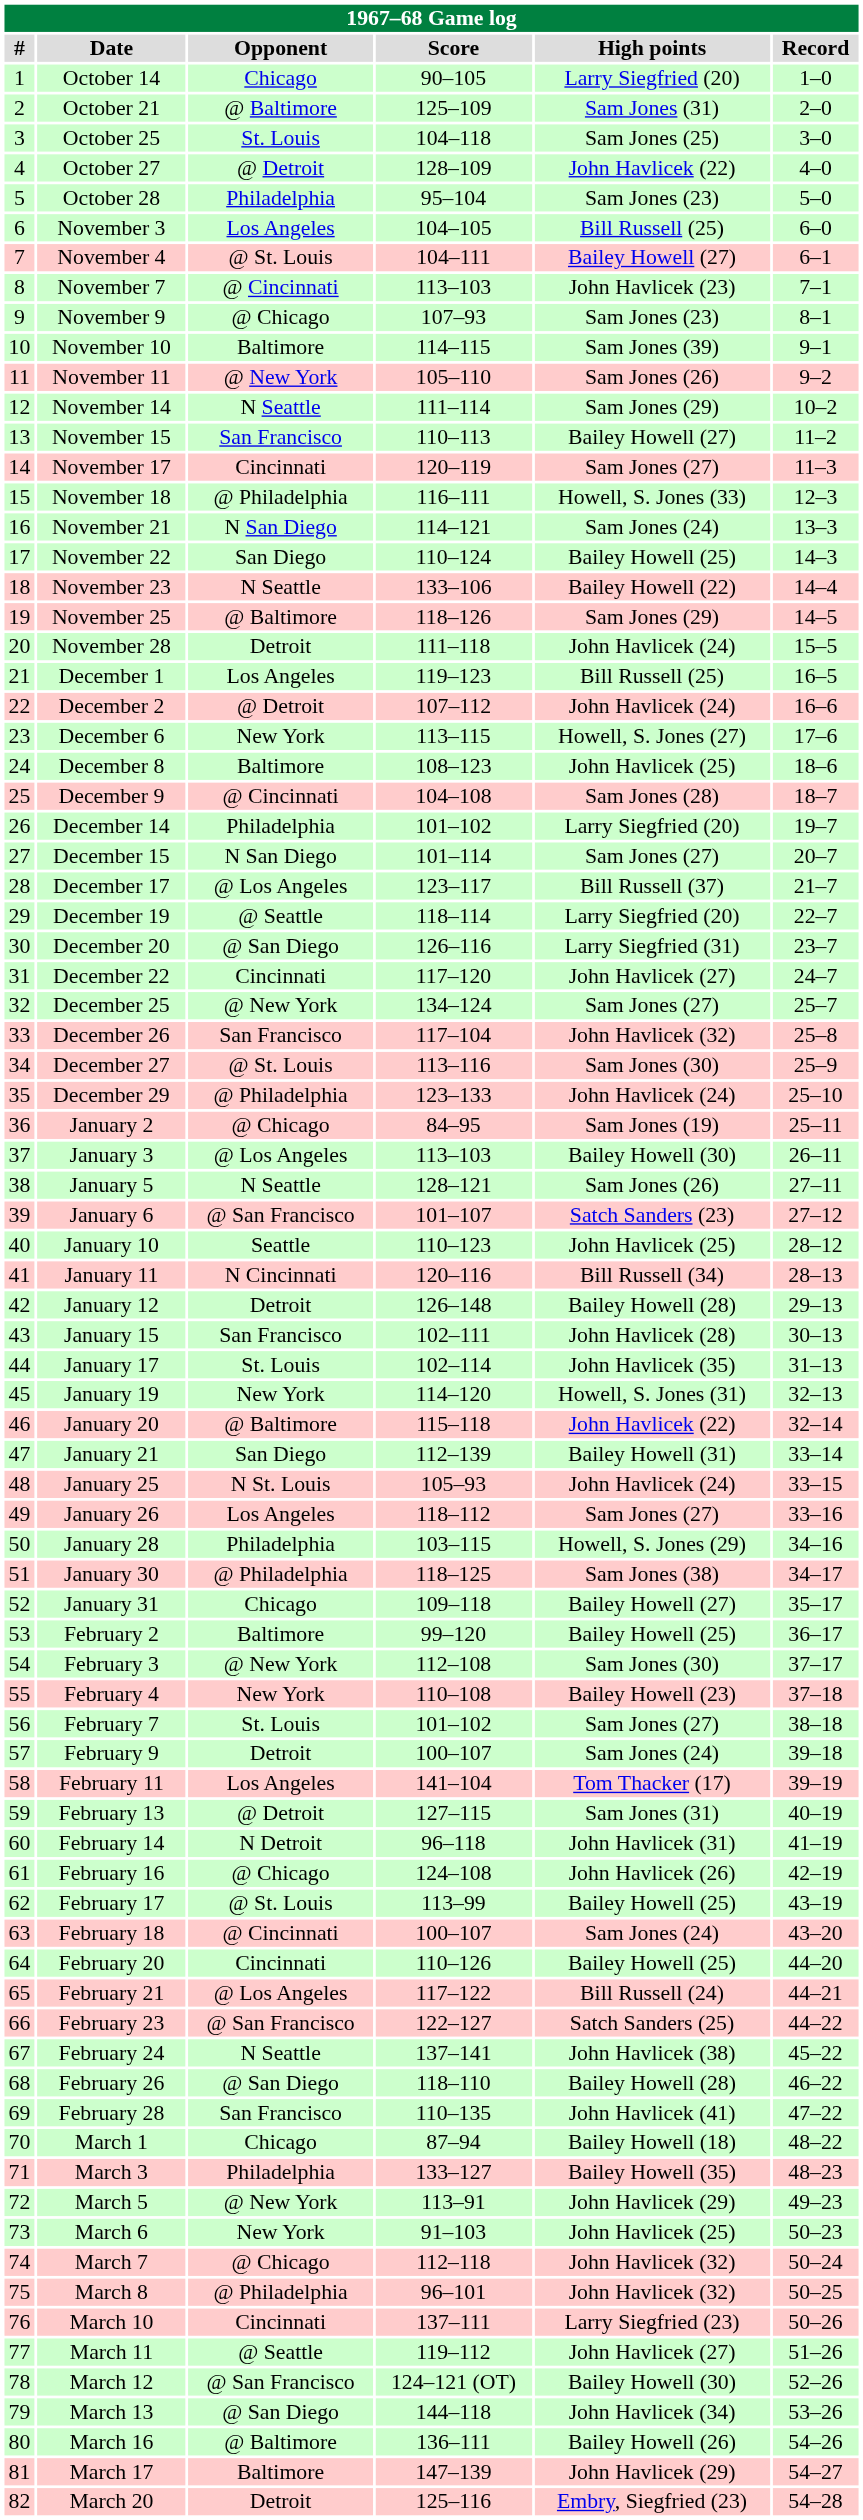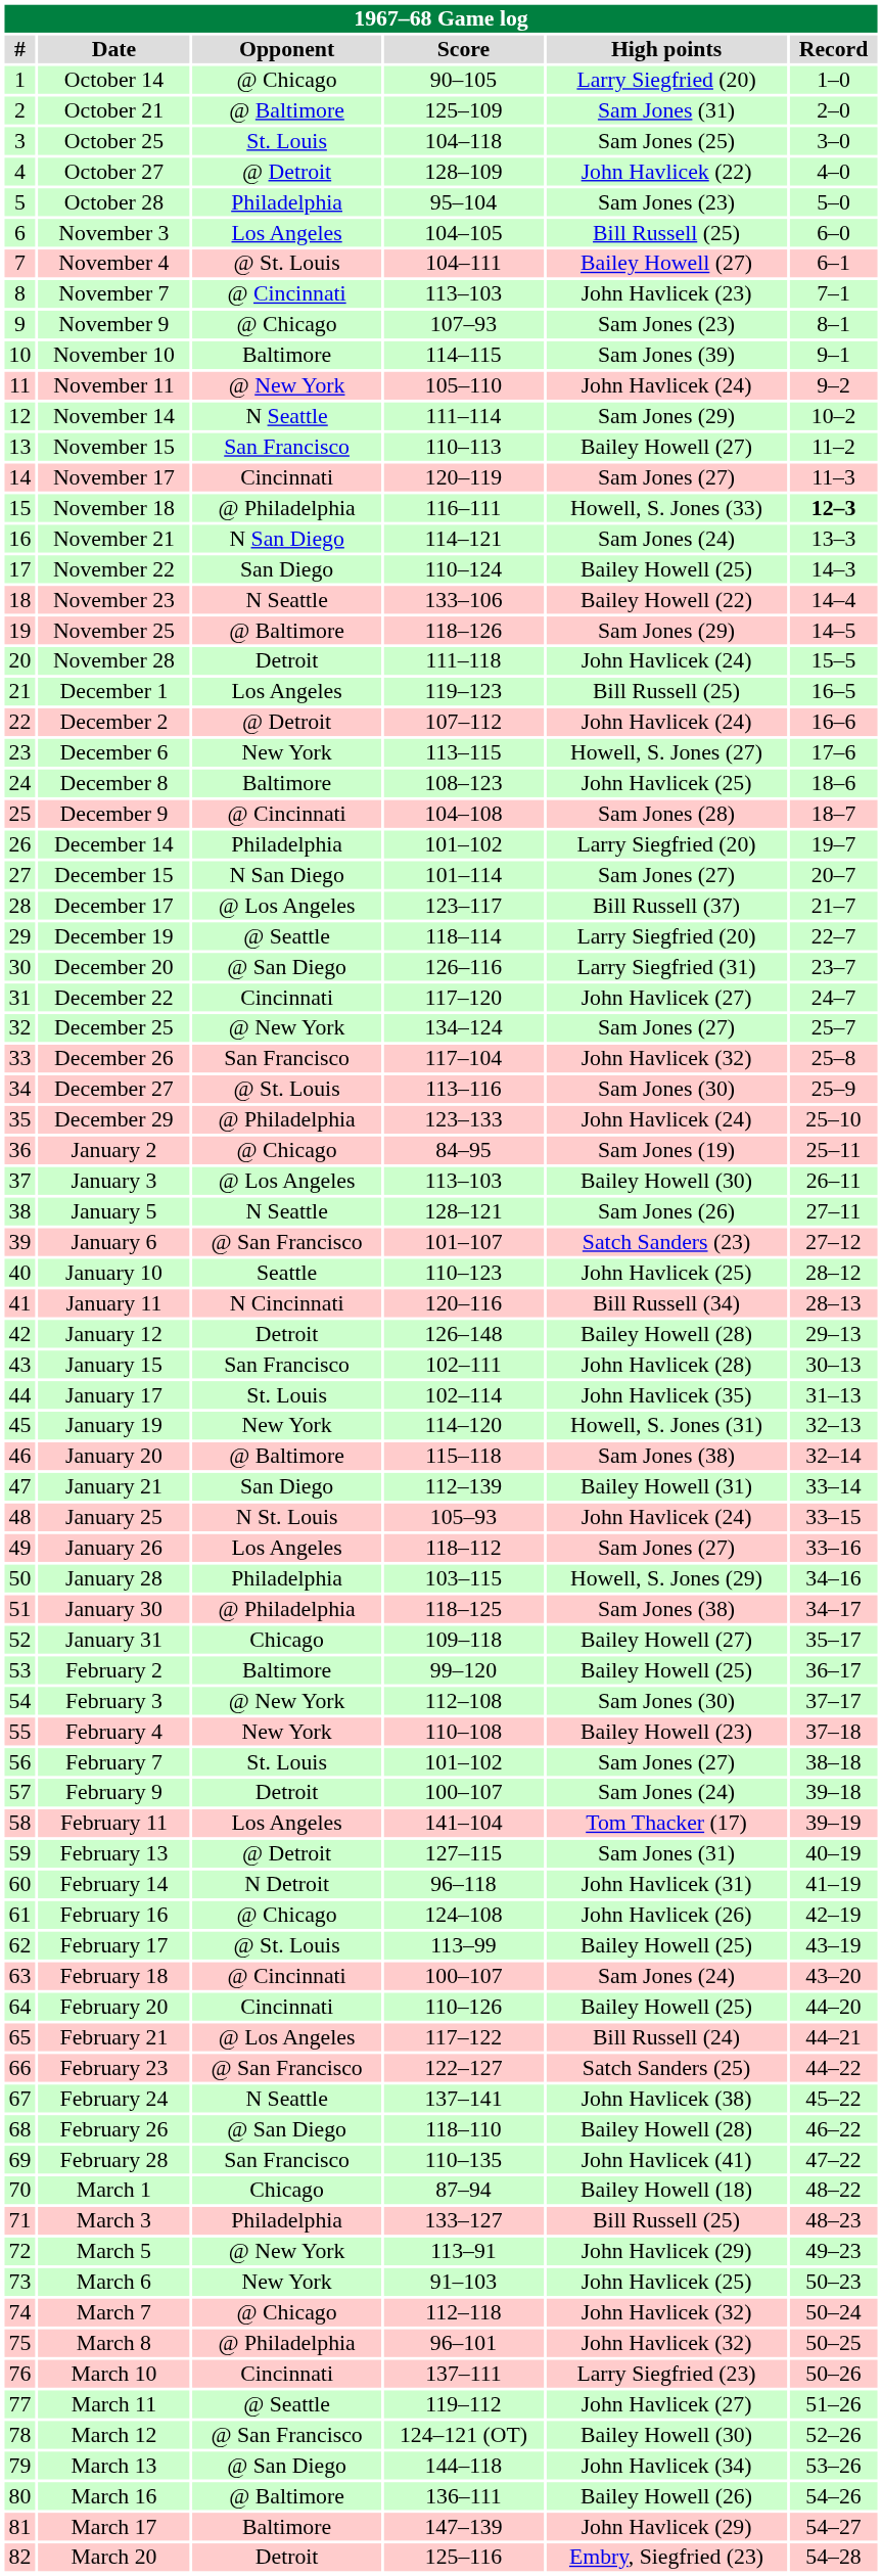October 14 | Opponent: Chicago -> @ Chicago
November 11 | High points: Sam Jones (26) -> John Havlicek (24)
November 18 | Record: normal -> bold
January 20 | High points: John Havlicek (22) -> Sam Jones (38)
March 3 | High points: Bailey Howell (35) -> Bill Russell (25)
